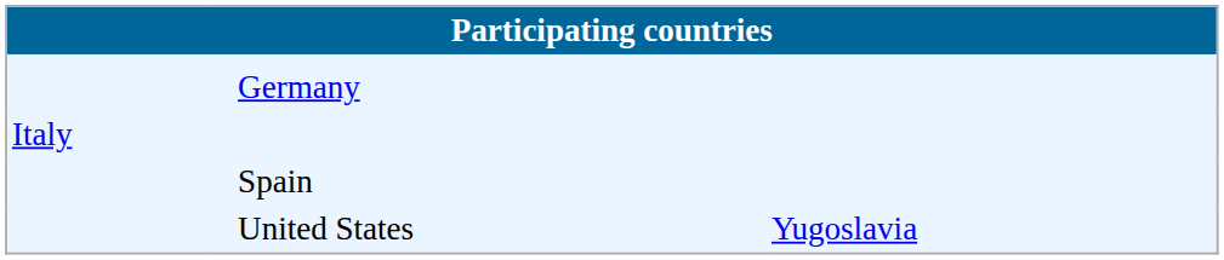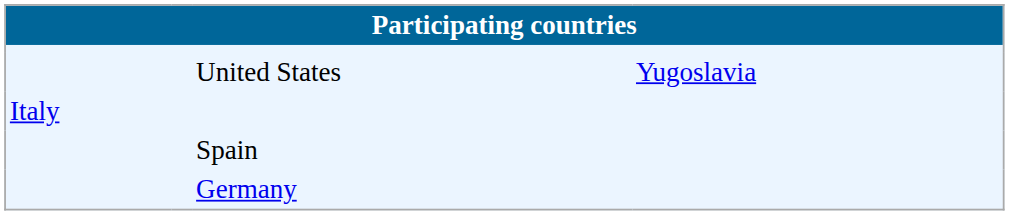rows swapped: Germany <-> United States
